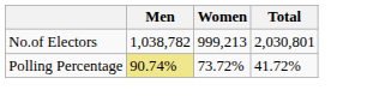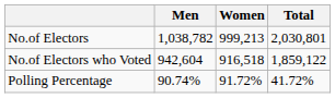+ row: No.of Electors who Voted | 942,604 | 916,518 | 1,859,122
Polling Percentage | Men: khaki background -> no background
Polling Percentage | Women: 73.72% -> 91.72%
